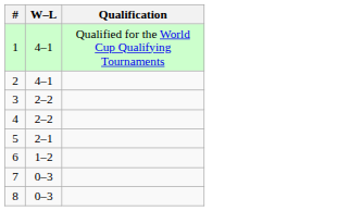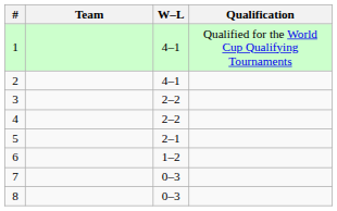+ column: Team
